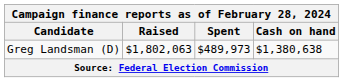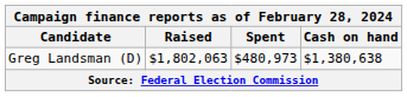Greg Landsman (D) | Spent: $489,973 -> $480,973
